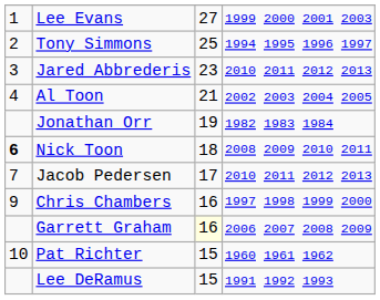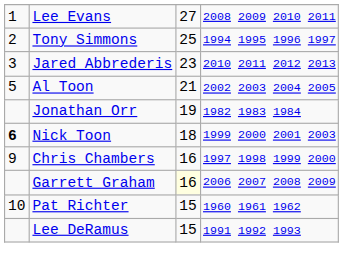Lee Evans | column 4: 1999 2000 2001 2003 -> 2008 2009 2010 2011
Al Toon | column 1: 4 -> 5
Nick Toon | column 4: 2008 2009 2010 2011 -> 1999 2000 2001 2003
- row: 7 | Jacob Pedersen | 17 | 2010 2011 2012 2013
